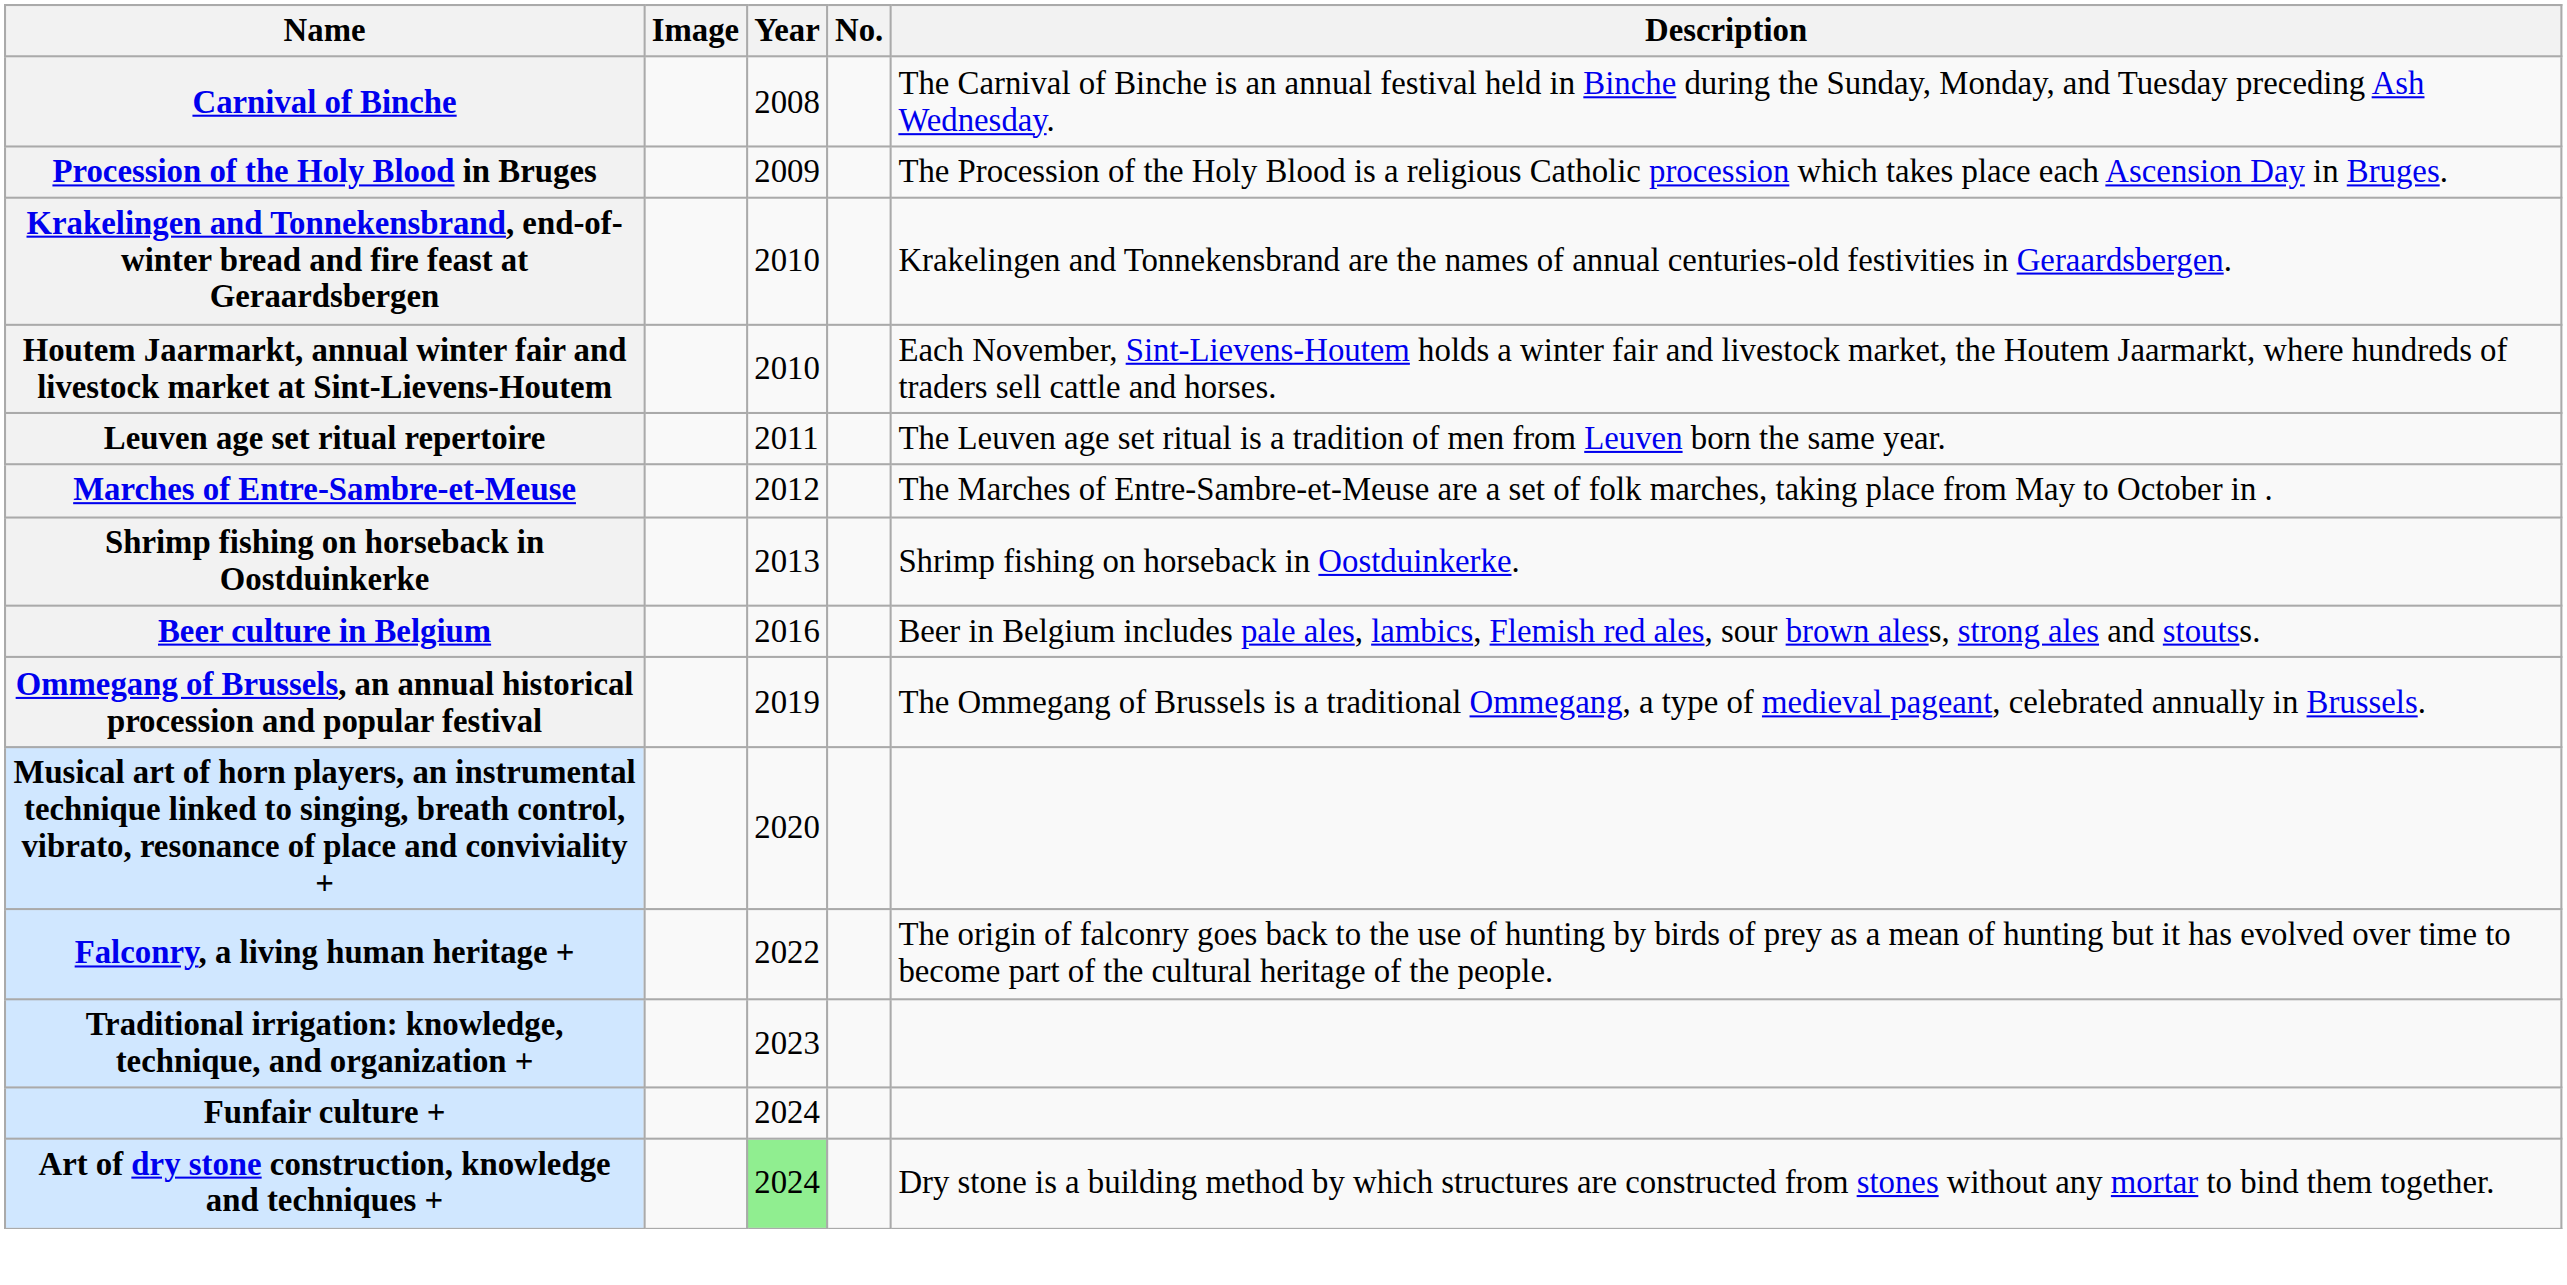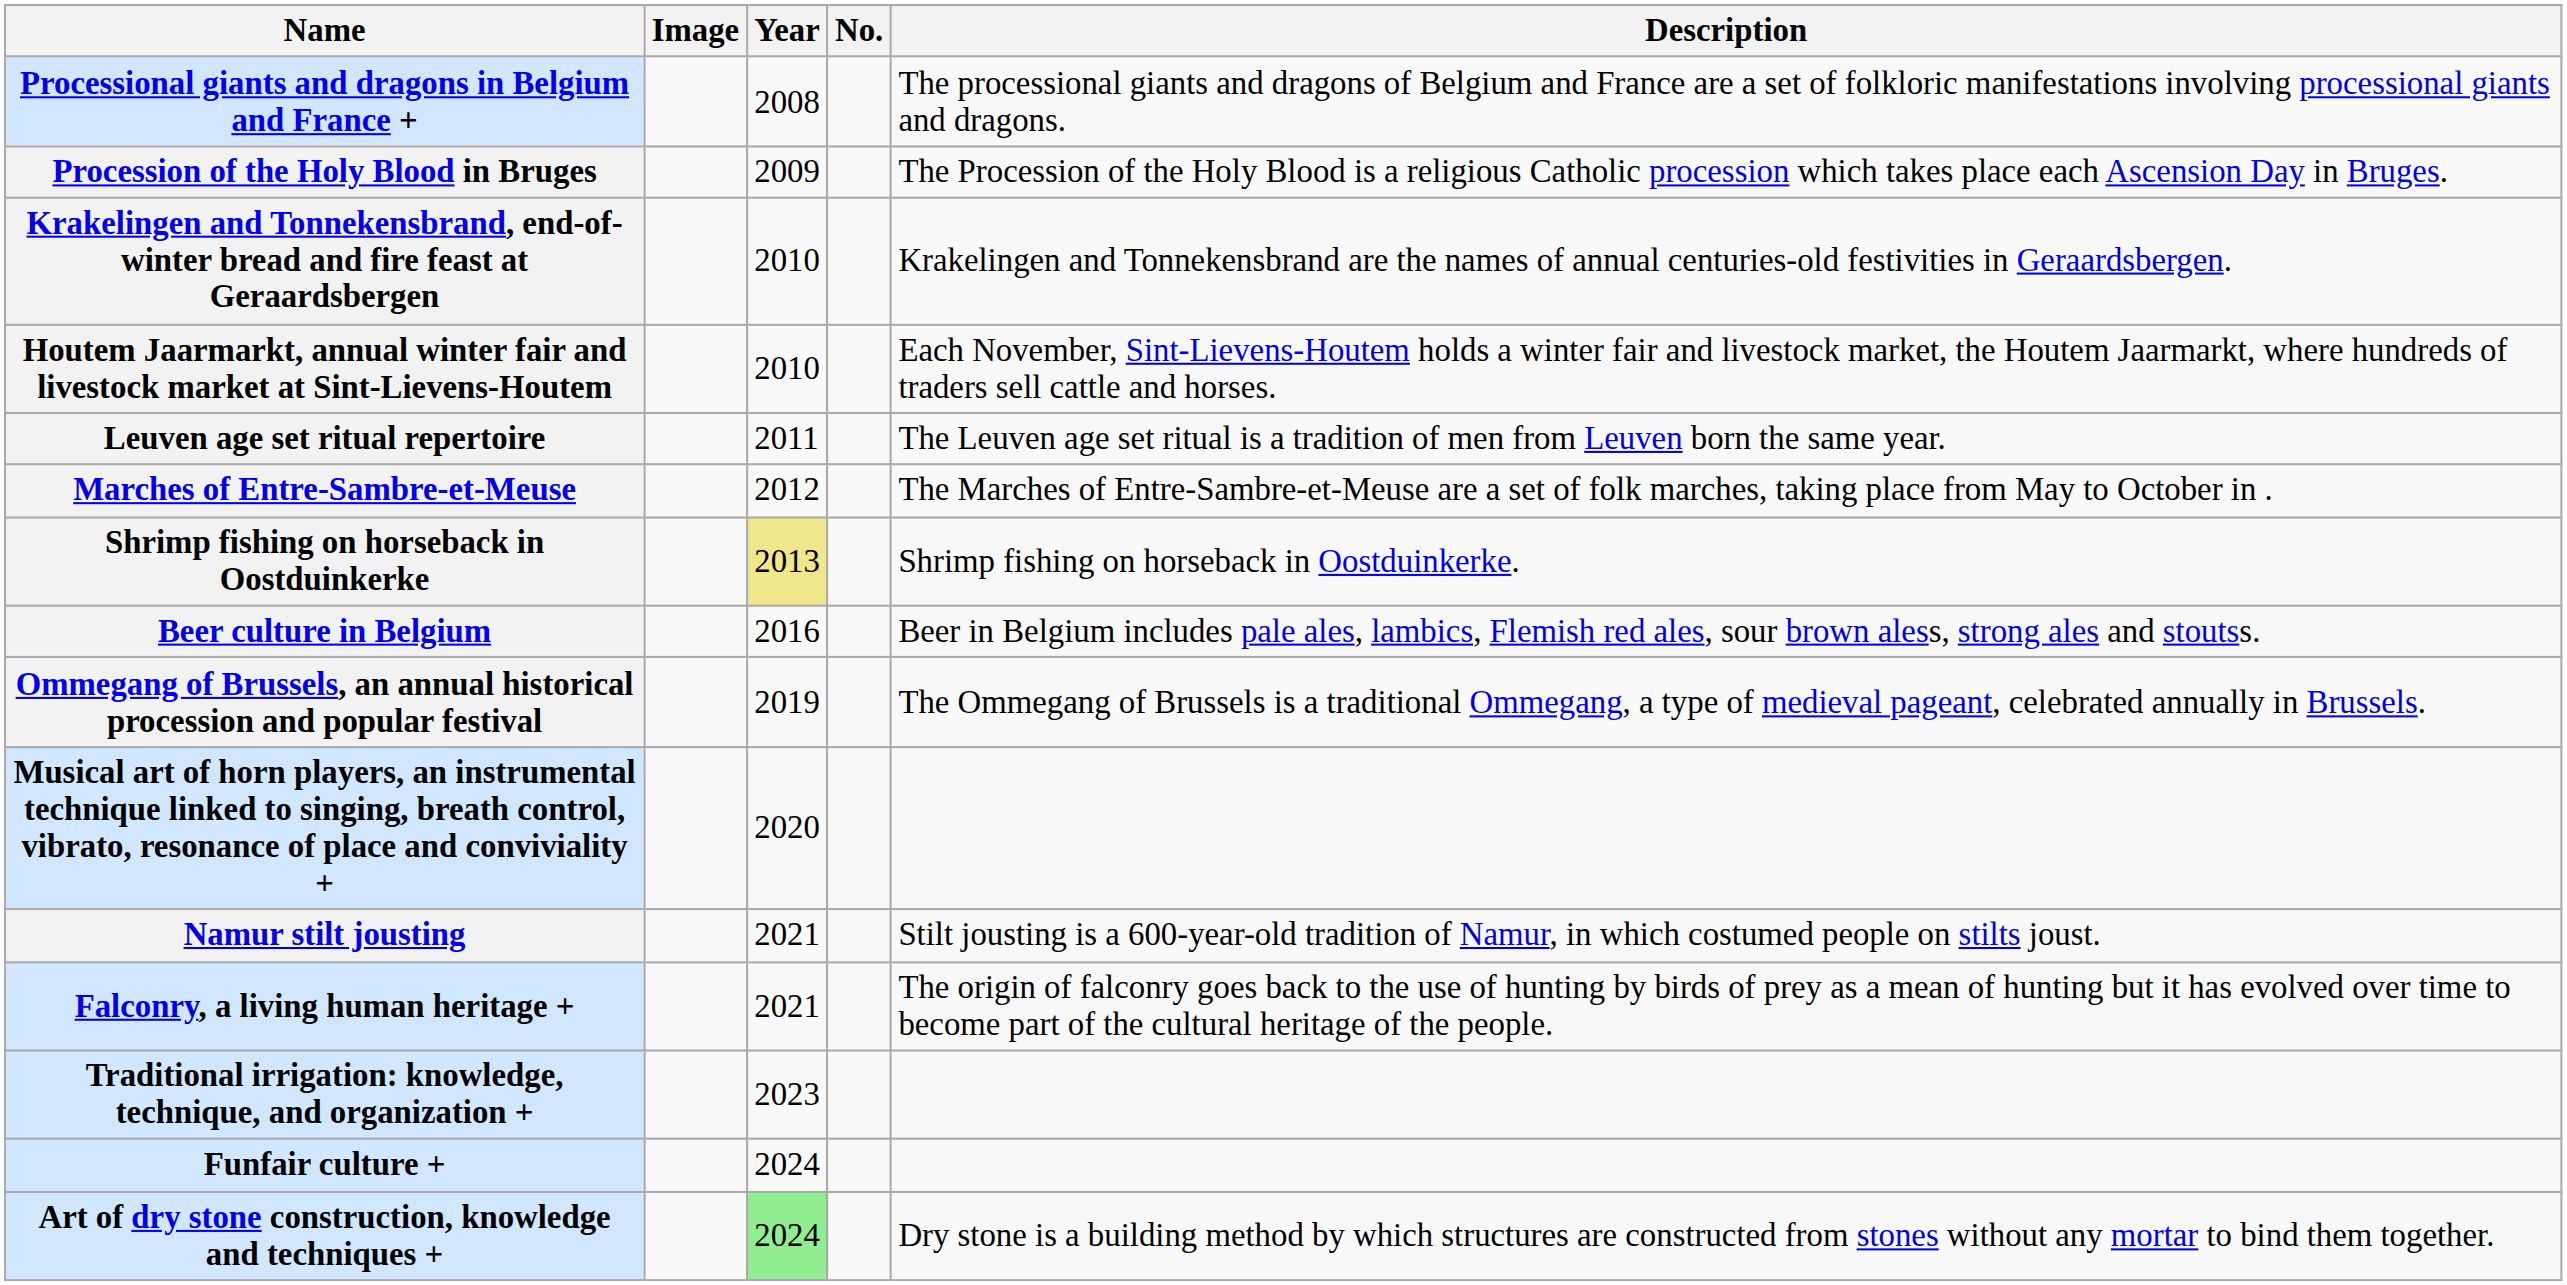- row: Carnival of Binche | 2008 | The Carnival of Binche is an annual festival held in Binche during the Sunday, Monday, and Tuesday preceding Ash Wednesday.
+ row: Processional giants and dragons in Belgium and France + | 2008 | The processional giants and dragons of Belgium and France are a set of folkloric manifestations involving processional giants and dragons.
Shrimp fishing on horseback in Oostduinkerke | Year: no background -> khaki background
+ row: Namur stilt jousting | 2021 | Stilt jousting is a 600-year-old tradition of Namur, in which costumed people on stilts joust.
Falconry, a living human heritage + | Year: 2022 -> 2021
